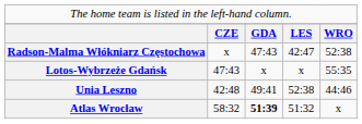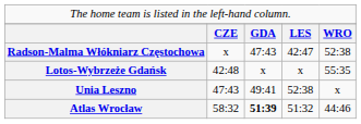Lotos-Wybrzeże Gdańsk | column 2: 47:43 -> 42:48
Unia Leszno | column 2: 42:48 -> 47:43
Unia Leszno | column 5: 44:46 -> x
Atlas Wrocław | column 5: x -> 44:46
